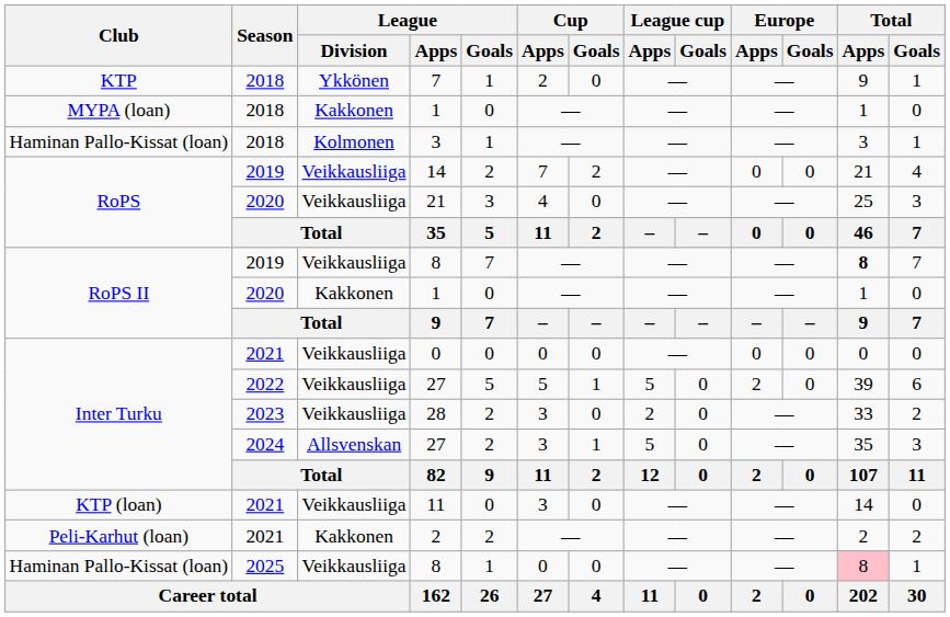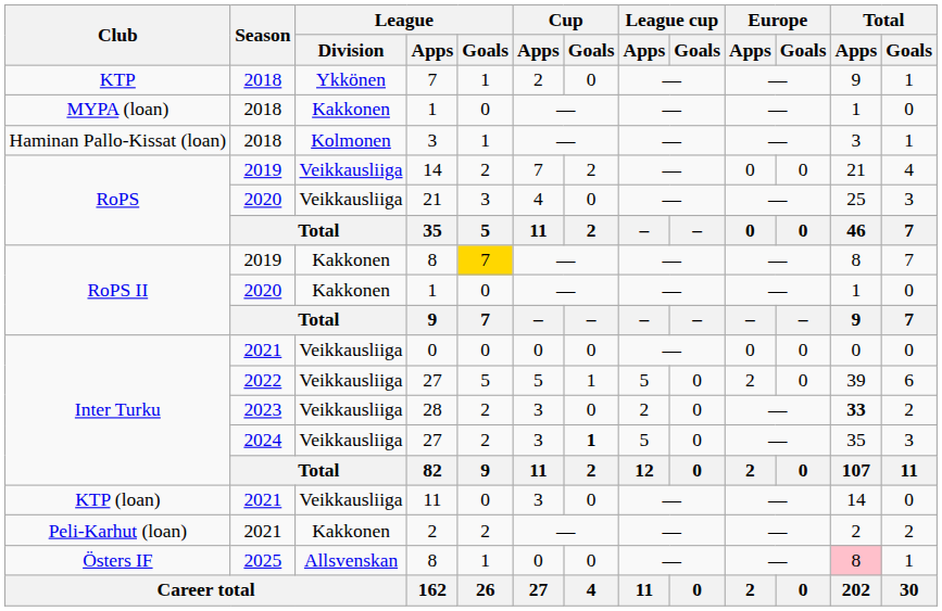2019 / 8 | League / Division: Veikkausliiga -> Kakkonen
2019 / 8 | League / Goals: no background -> gold background
2019 / 8 | Total / Apps: bold -> normal
28 | Total / Apps: normal -> bold
2024 / 27 | League / Division: Allsvenskan -> Veikkausliiga
2024 / 27 | Cup / Goals: normal -> bold
2025 / 8 | Club: Haminan Pallo-Kissat (loan) -> Östers IF
2025 / 8 | League / Division: Veikkausliiga -> Allsvenskan
